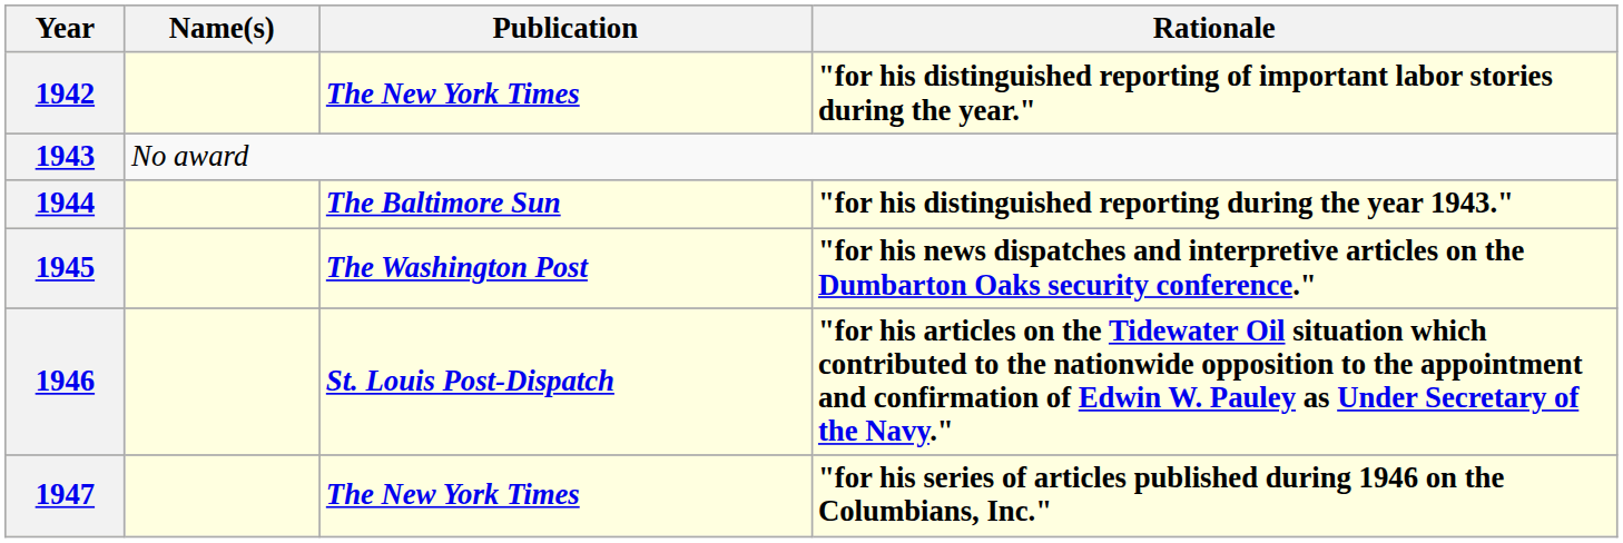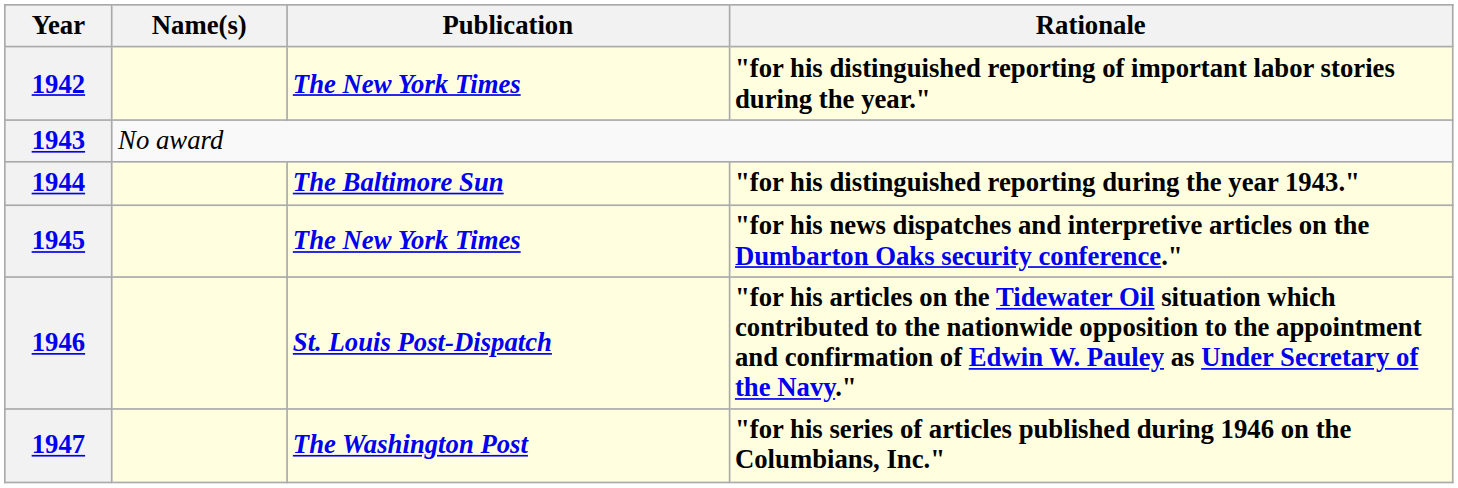1945 | Publication: The Washington Post -> The New York Times
1947 | Publication: The New York Times -> The Washington Post
